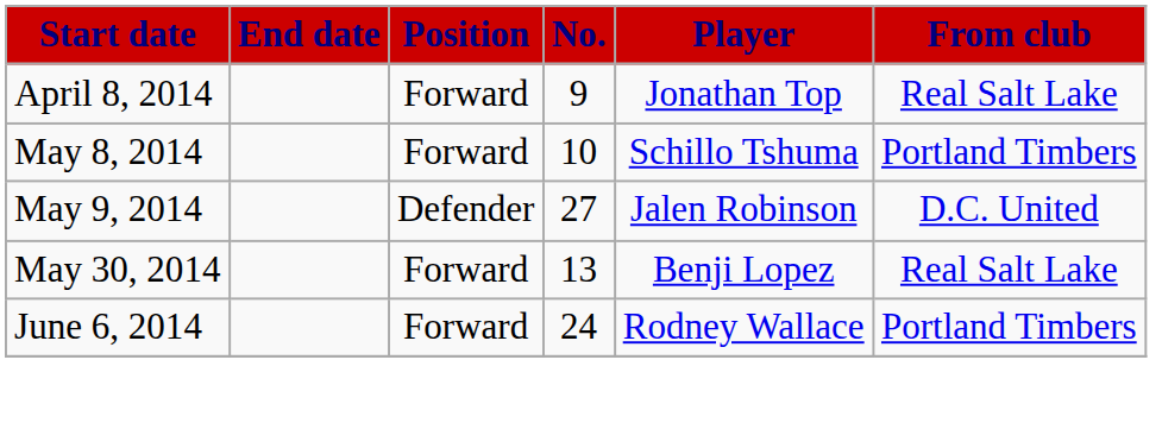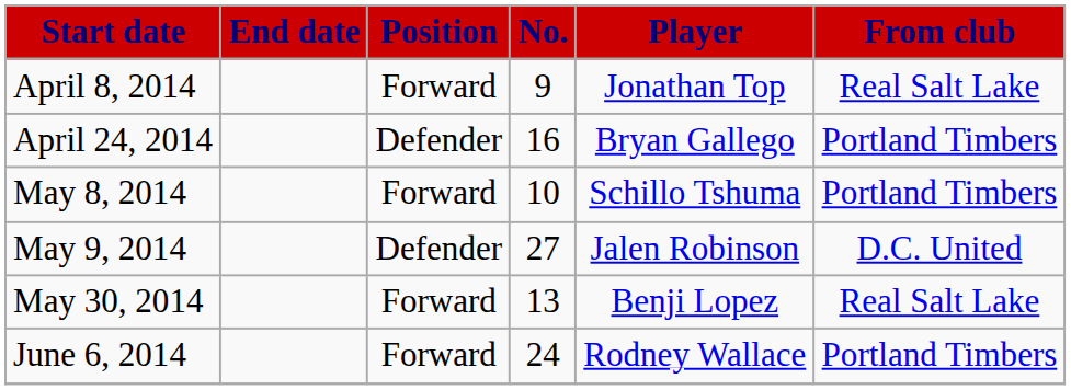+ row: April 24, 2014 | Defender | 16 | Bryan Gallego | Portland Timbers
